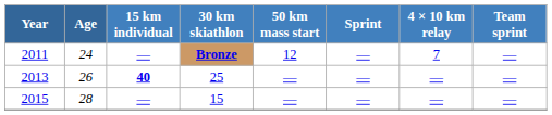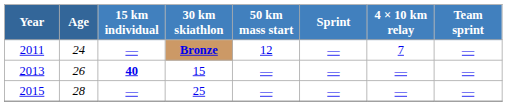2013 | 30 km skiathlon: 25 -> 15
2015 | 30 km skiathlon: 15 -> 25
